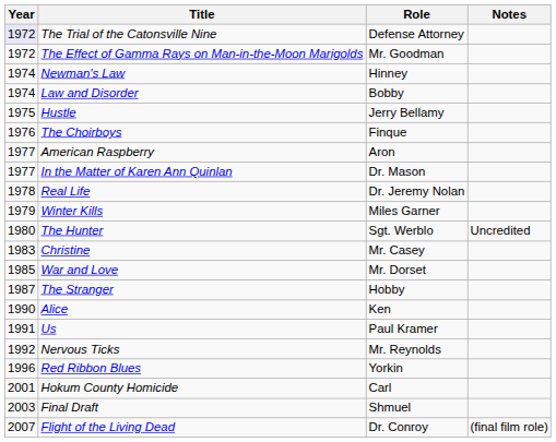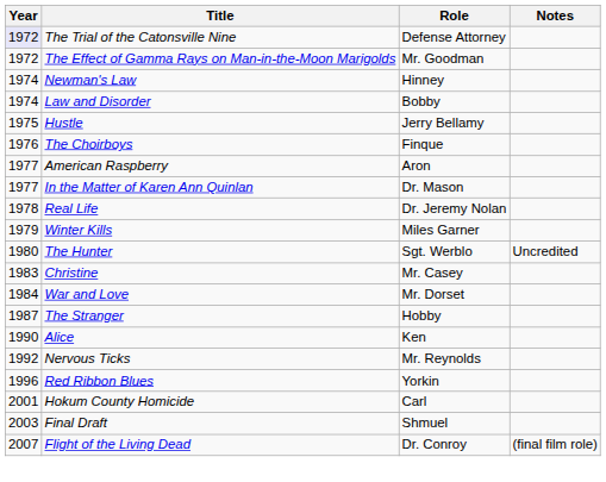War and Love | Year: 1985 -> 1984
- row: 1991 | Us | Paul Kramer
